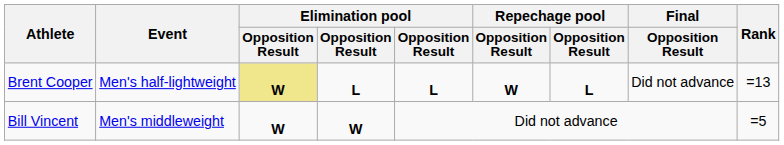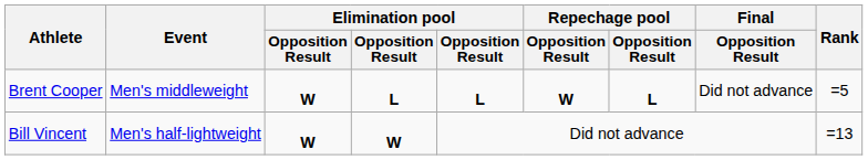Brent Cooper | Event: Men's half-lightweight -> Men's middleweight
Brent Cooper | column 3: khaki background -> no background
Brent Cooper | Rank: =13 -> =5
Bill Vincent | Event: Men's middleweight -> Men's half-lightweight
Bill Vincent | Rank: =5 -> =13
